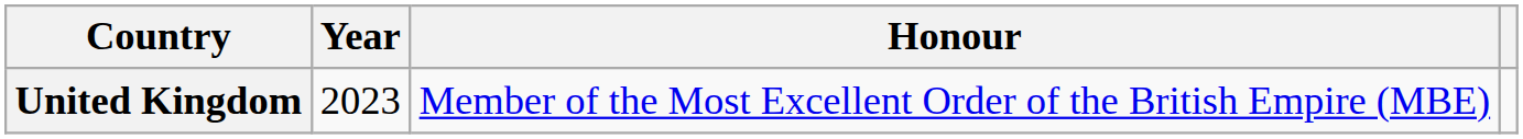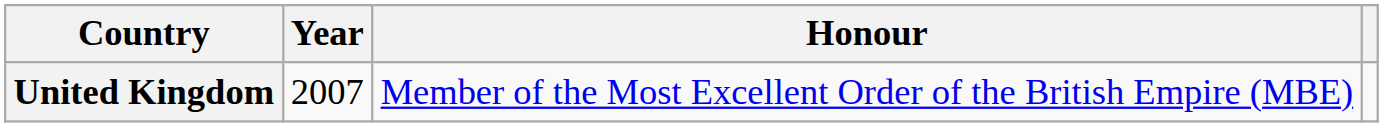United Kingdom | Year: 2023 -> 2007
